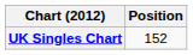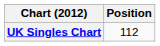UK Singles Chart | Position: 152 -> 112
